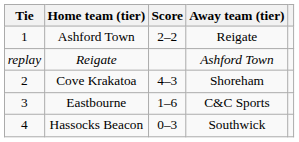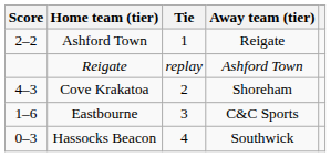columns swapped: Tie <-> Score
